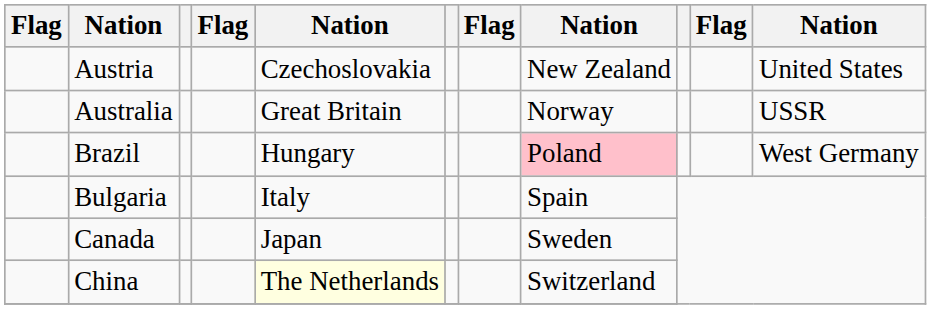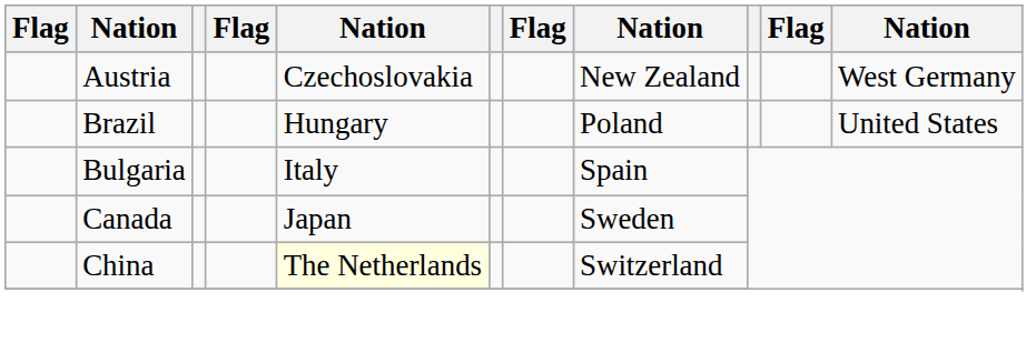Austria | column 11: United States -> West Germany
- row: Australia | Great Britain | Norway | USSR
Brazil | column 8: pink background -> no background
Brazil | column 11: West Germany -> United States
